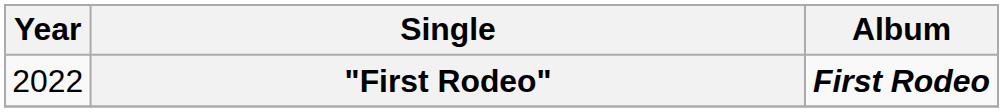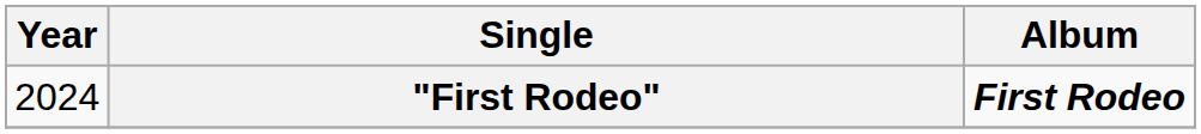"First Rodeo" | Year: 2022 -> 2024
